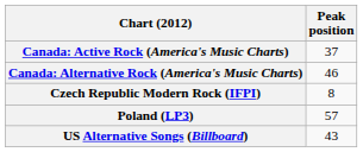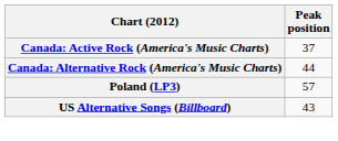Canada: Alternative Rock (America's Music Charts) | Peak position: 46 -> 44
- row: Czech Republic Modern Rock (IFPI) | 8
